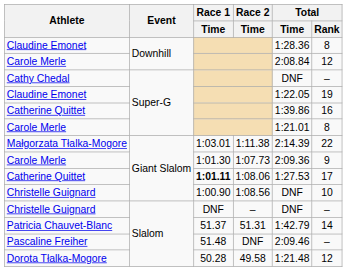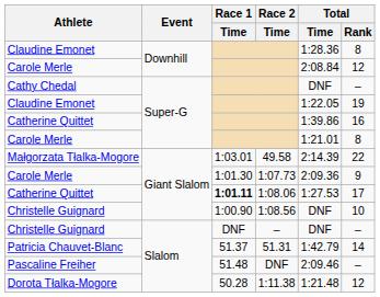Małgorzata Tłalka-Mogore | Race 2 / Time: 1:11.38 -> 49.58
Dorota Tłalka-Mogore | Race 2 / Time: 49.58 -> 1:11.38
